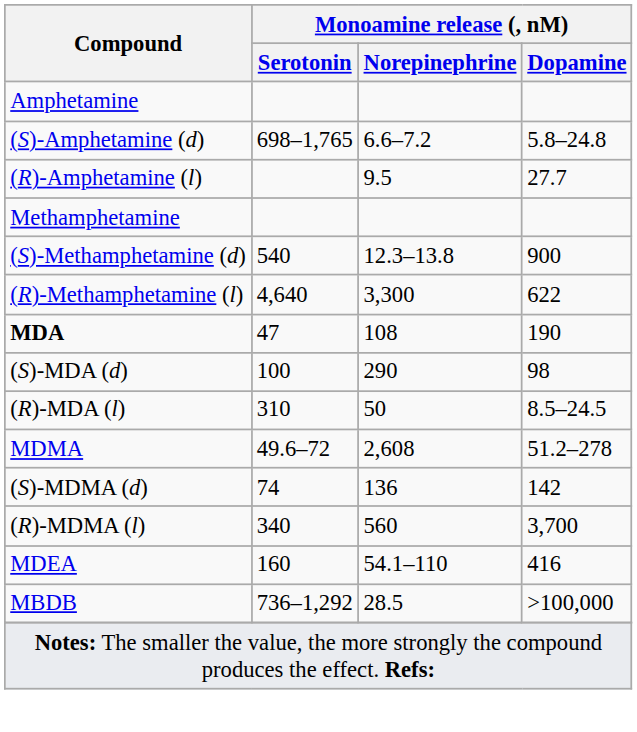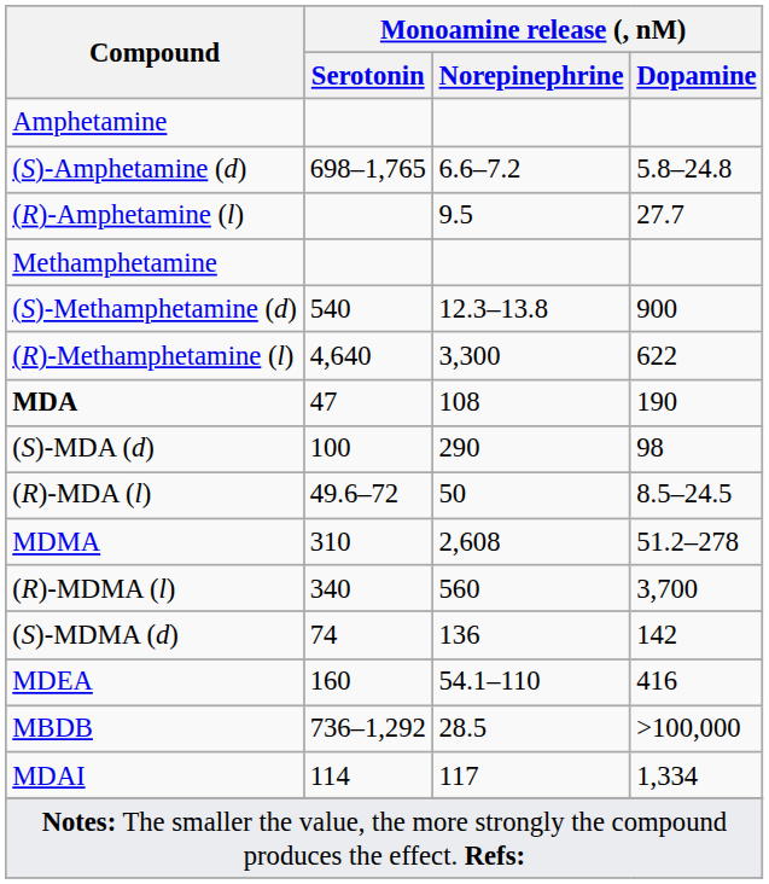(R)-MDA (l) | Monoamine release (, nM) / Serotonin: 310 -> 49.6–72
MDMA | Monoamine release (, nM) / Serotonin: 49.6–72 -> 310
rows swapped: (S)-MDMA (d) <-> (R)-MDMA (l)
+ row: MDAI | 114 | 117 | 1,334
